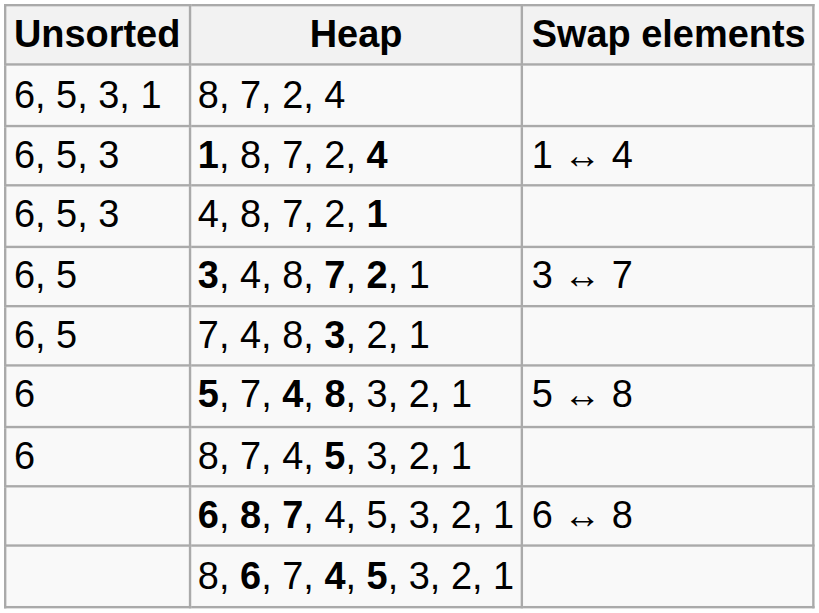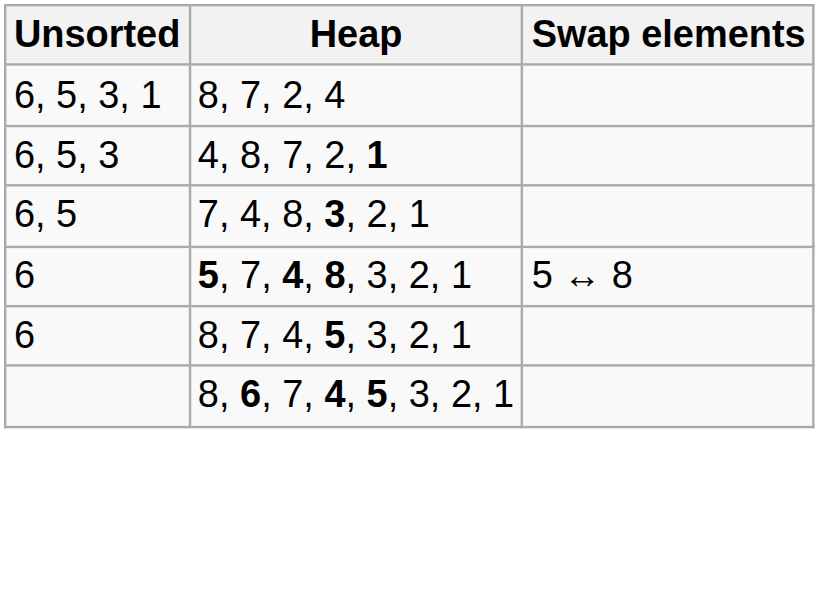- row: 6, 5, 3 | 1, 8, 7, 2, 4 | 1 ↔ 4
- row: 6, 5 | 3, 4, 8, 7, 2, 1 | 3 ↔ 7
- row: 6, 8, 7, 4, 5, 3, 2, 1 | 6 ↔ 8
